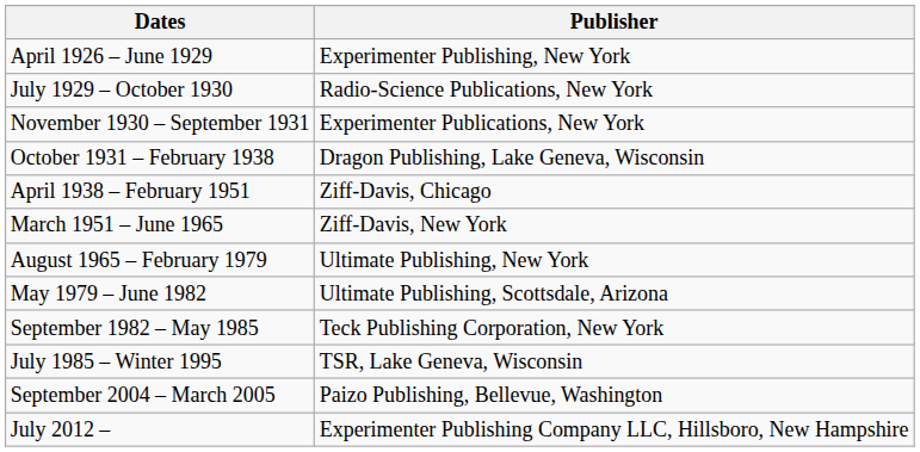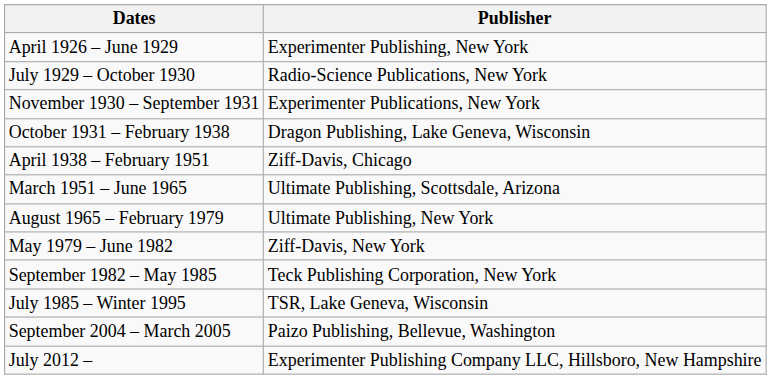March 1951 – June 1965 | Publisher: Ziff-Davis, New York -> Ultimate Publishing, Scottsdale, Arizona
May 1979 – June 1982 | Publisher: Ultimate Publishing, Scottsdale, Arizona -> Ziff-Davis, New York
